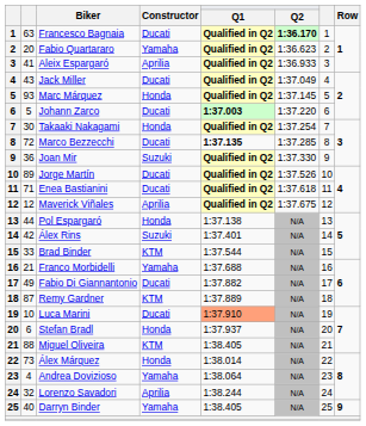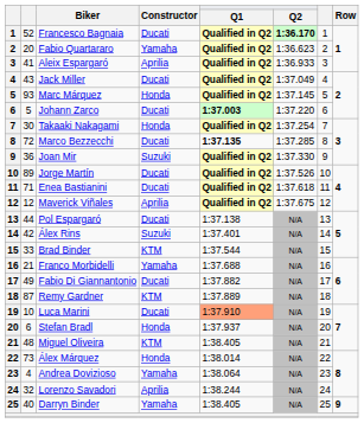Francesco Bagnaia | column 2: 63 -> 52
Pol Espargaró | Constructor: Honda -> Ducati
Miguel Oliveira | column 2: 88 -> 48
